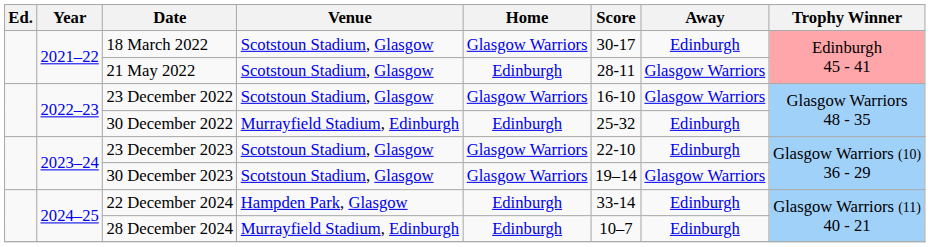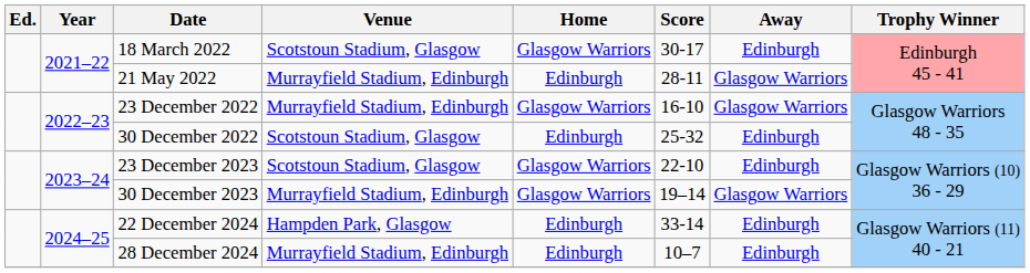21 May 2022 | Venue: Scotstoun Stadium, Glasgow -> Murrayfield Stadium, Edinburgh
23 December 2022 | Venue: Scotstoun Stadium, Glasgow -> Murrayfield Stadium, Edinburgh
30 December 2022 | Venue: Murrayfield Stadium, Edinburgh -> Scotstoun Stadium, Glasgow
30 December 2023 | Venue: Scotstoun Stadium, Glasgow -> Murrayfield Stadium, Edinburgh
